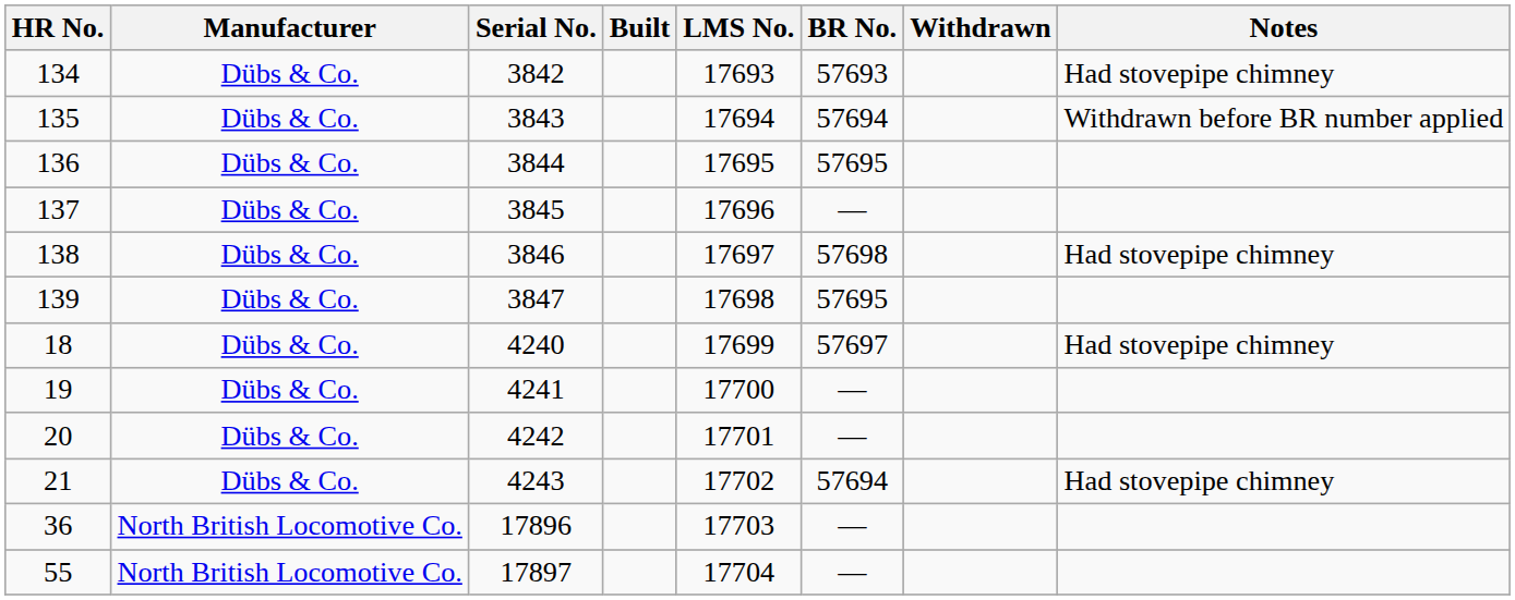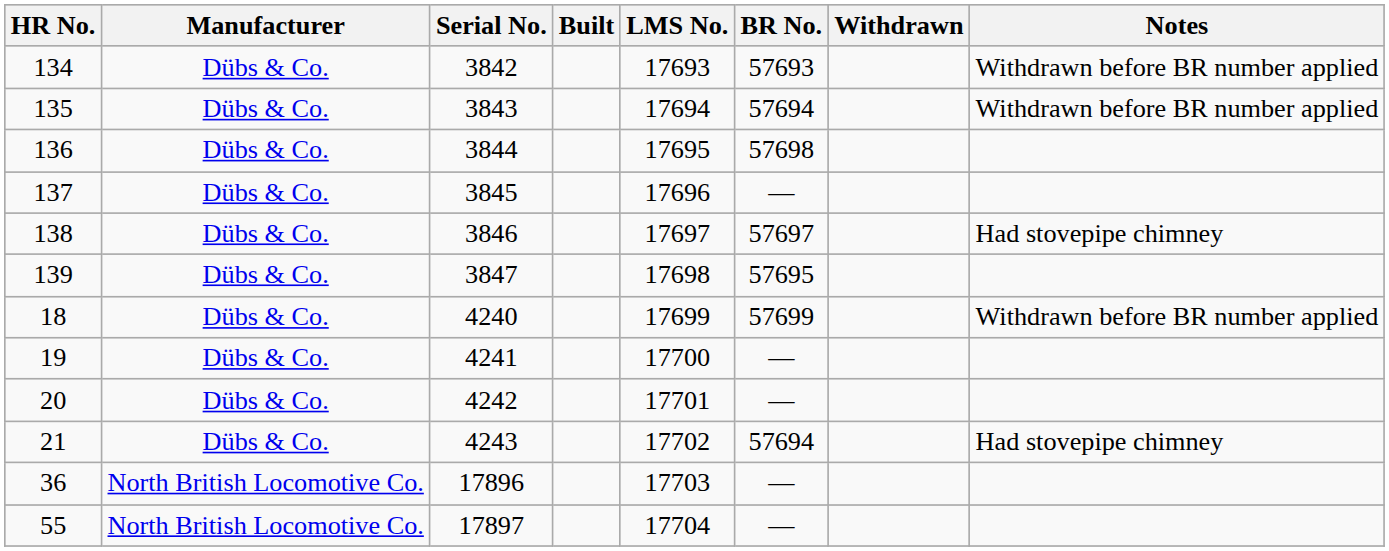134 | Notes: Had stovepipe chimney -> Withdrawn before BR number applied
136 | BR No.: 57695 -> 57698
138 | BR No.: 57698 -> 57697
18 | BR No.: 57697 -> 57699
18 | Notes: Had stovepipe chimney -> Withdrawn before BR number applied
